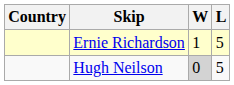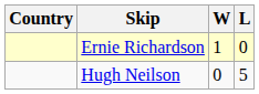Ernie Richardson | L: 5 -> 0
Hugh Neilson | W: lightgrey background -> no background
